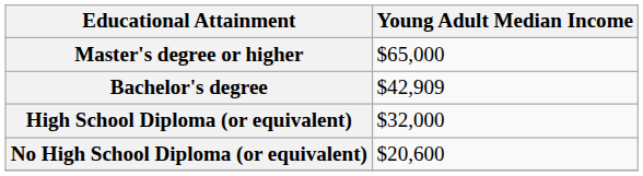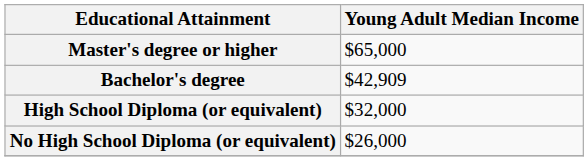No High School Diploma (or equivalent) | Young Adult Median Income: $20,600 -> $26,000
